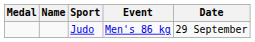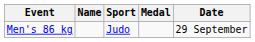columns swapped: Medal <-> Event
